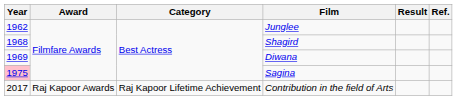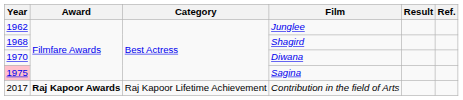Diwana | Year: 1969 -> 1970
Contribution in the field of Arts | Award: normal -> bold
